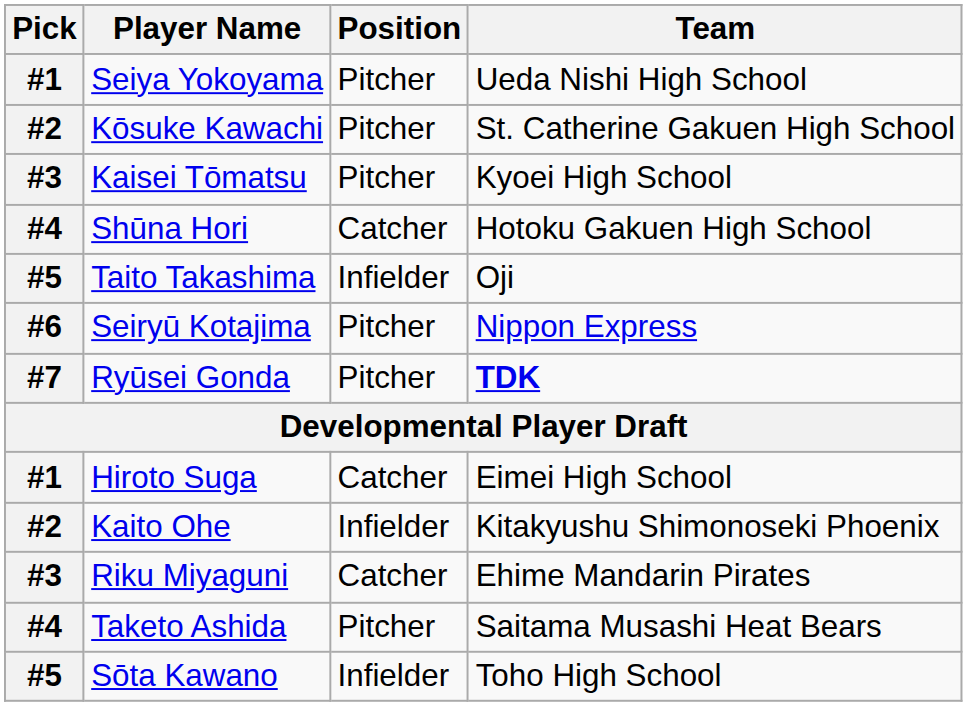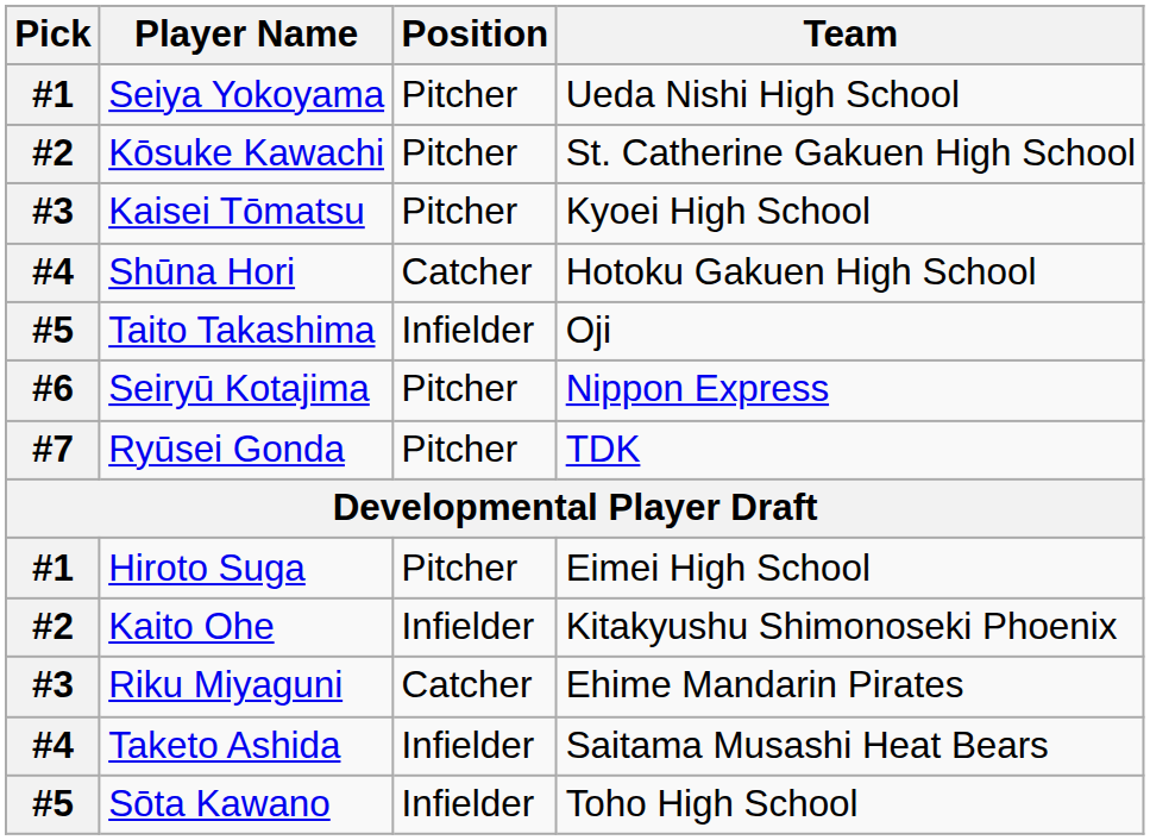Ryūsei Gonda | Team: bold -> normal
Hiroto Suga | Position: Catcher -> Pitcher
Taketo Ashida | Position: Pitcher -> Infielder
